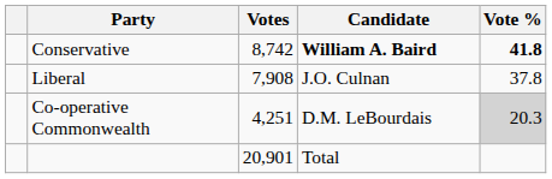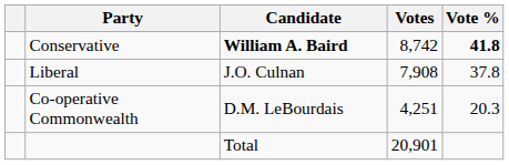columns swapped: Candidate <-> Votes
Co-operative Commonwealth | Vote %: lightgrey background -> no background
